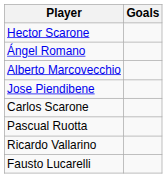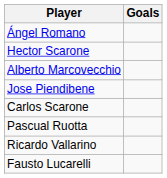rows swapped: Ángel Romano <-> Hector Scarone
